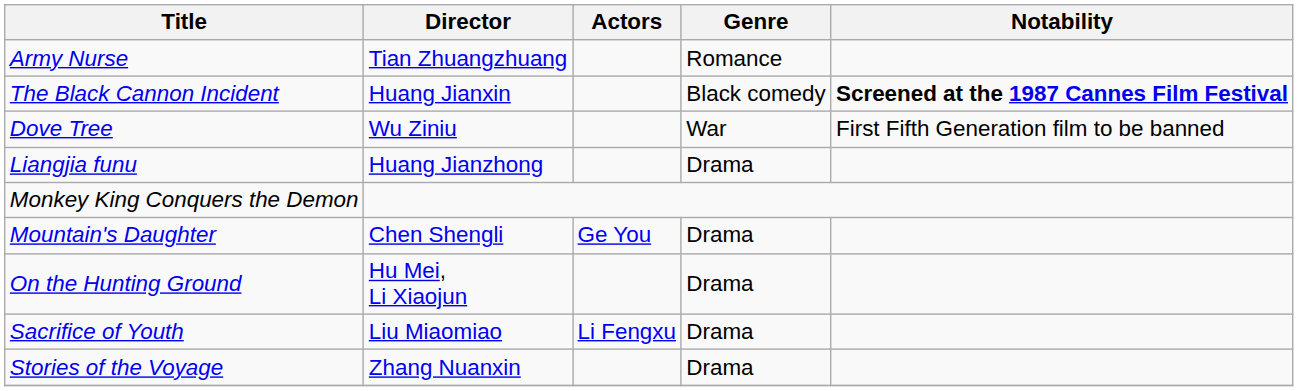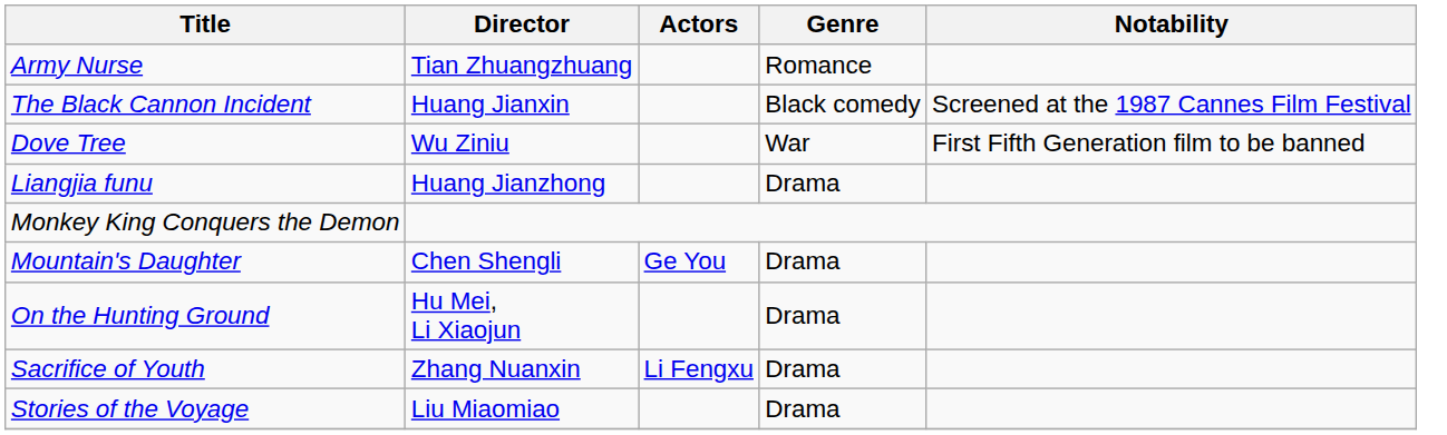The Black Cannon Incident | Notability: bold -> normal
Sacrifice of Youth | Director: Liu Miaomiao -> Zhang Nuanxin
Stories of the Voyage | Director: Zhang Nuanxin -> Liu Miaomiao
